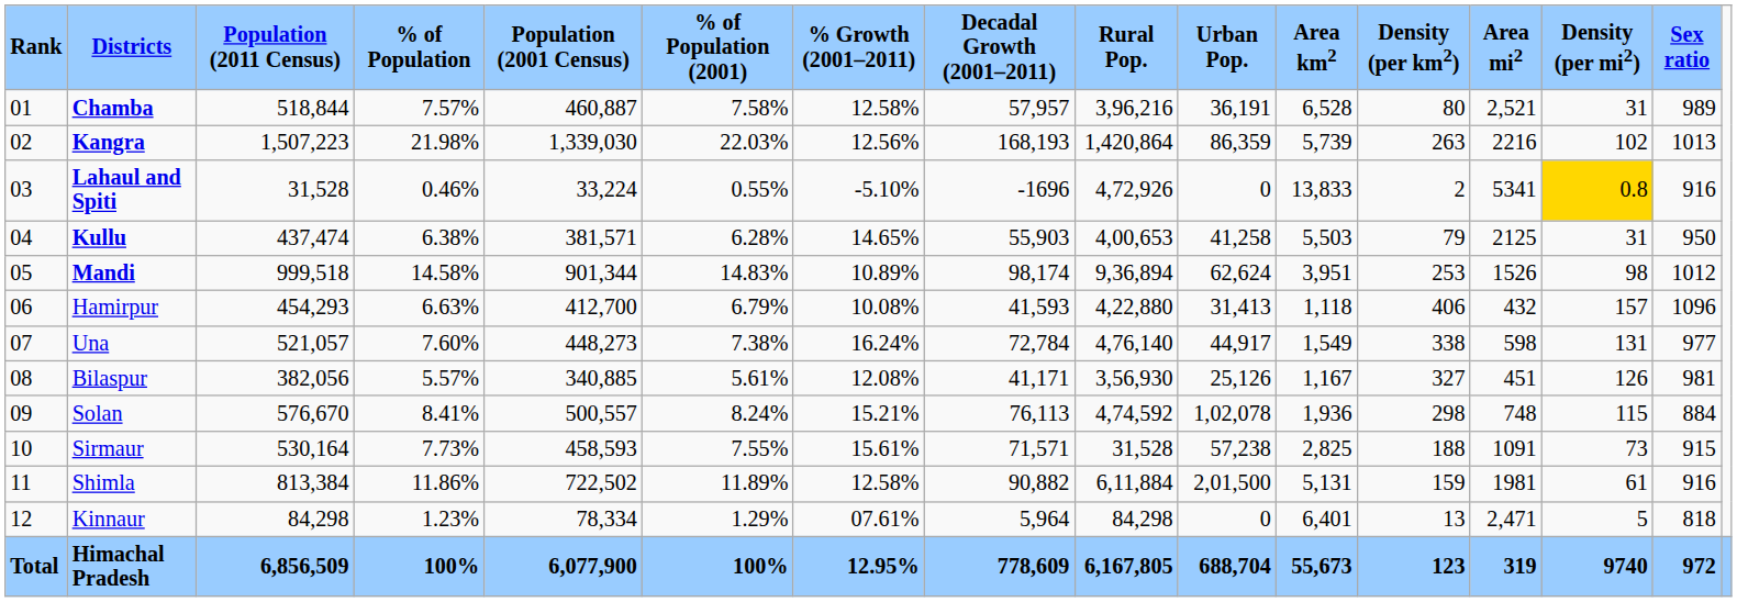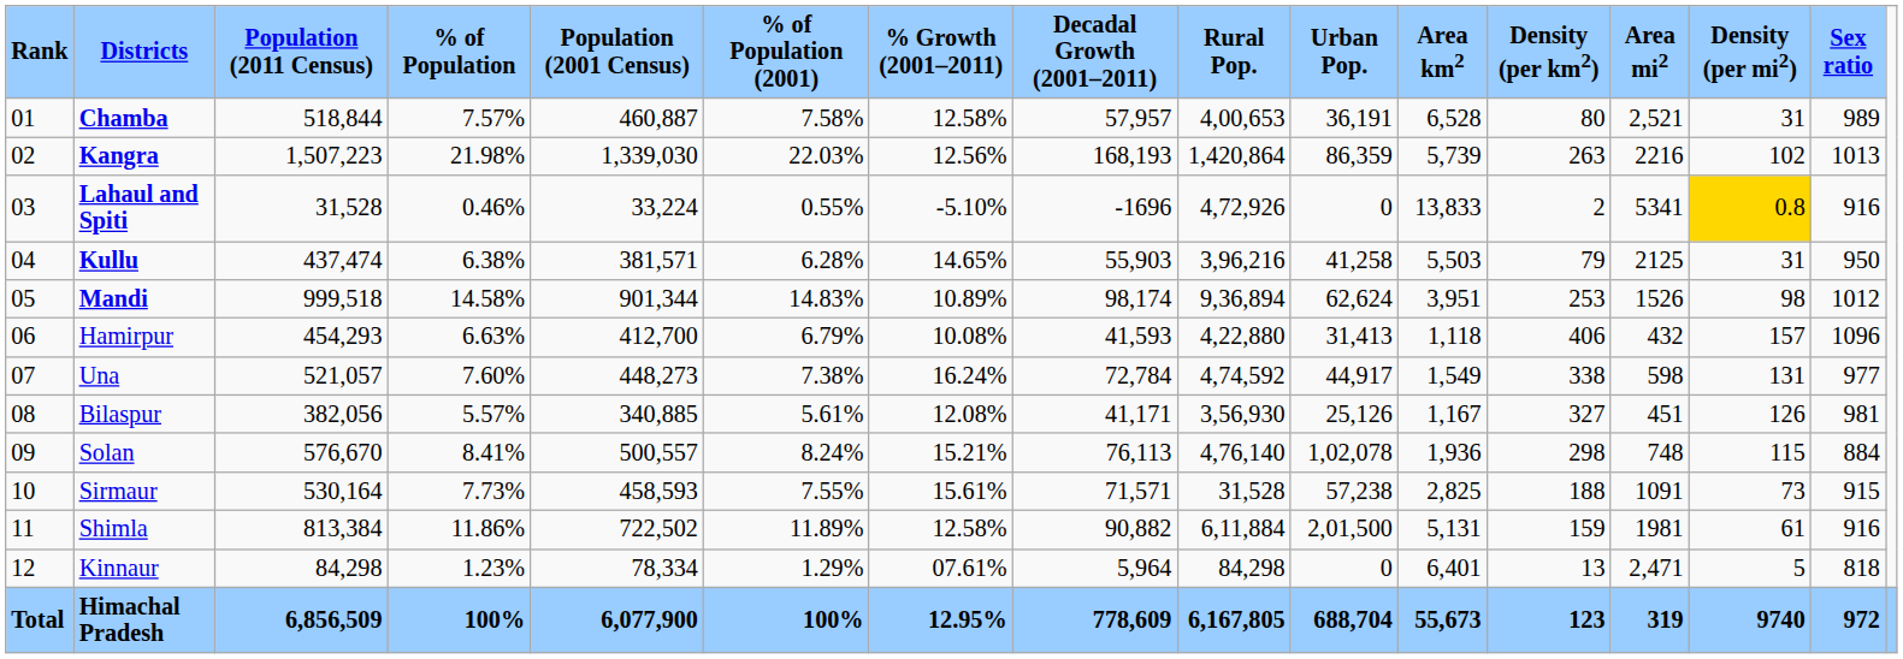Chamba | Rural Pop.: 3,96,216 -> 4,00,653
Kullu | Rural Pop.: 4,00,653 -> 3,96,216
Una | Rural Pop.: 4,76,140 -> 4,74,592
Solan | Rural Pop.: 4,74,592 -> 4,76,140
